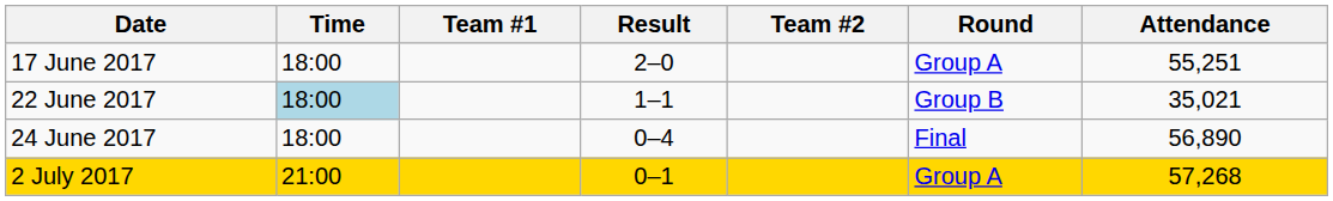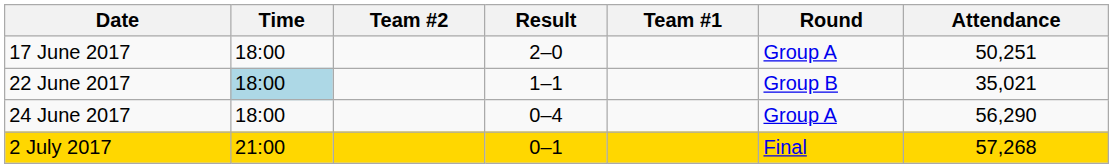columns swapped: Team #1 <-> Team #2
17 June 2017 | Attendance: 55,251 -> 50,251
24 June 2017 | Round: Final -> Group A
24 June 2017 | Attendance: 56,890 -> 56,290
2 July 2017 | Round: Group A -> Final
